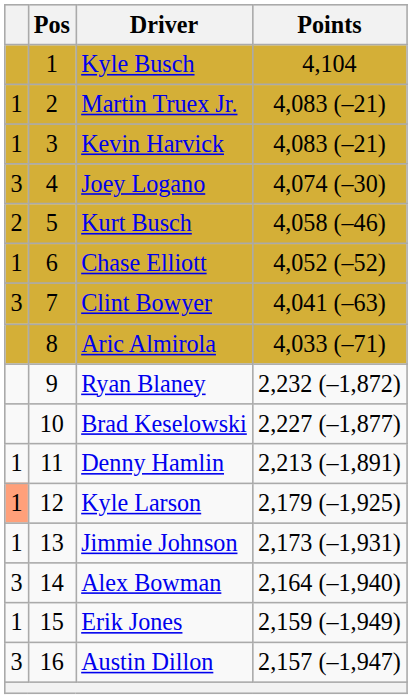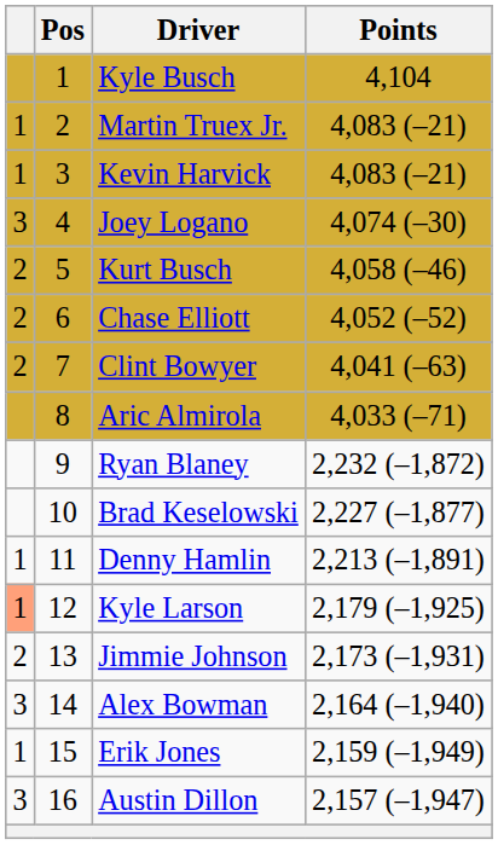Chase Elliott | column 1: 1 -> 2
Clint Bowyer | column 1: 3 -> 2
Jimmie Johnson | column 1: 1 -> 2
